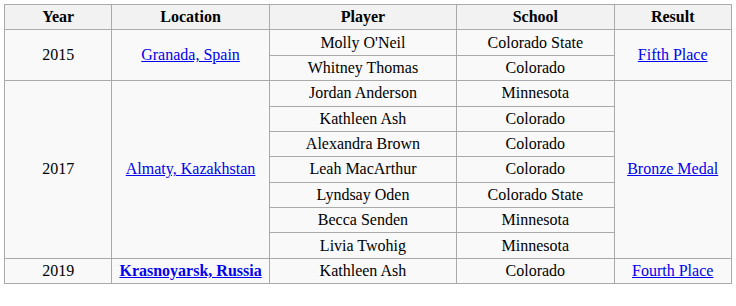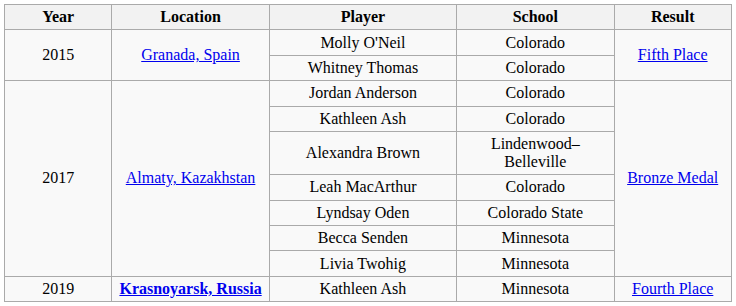Molly O'Neil | School: Colorado State -> Colorado
Jordan Anderson | School: Minnesota -> Colorado
Alexandra Brown | School: Colorado -> Lindenwood–Belleville
2019 / Kathleen Ash | School: Colorado -> Minnesota
